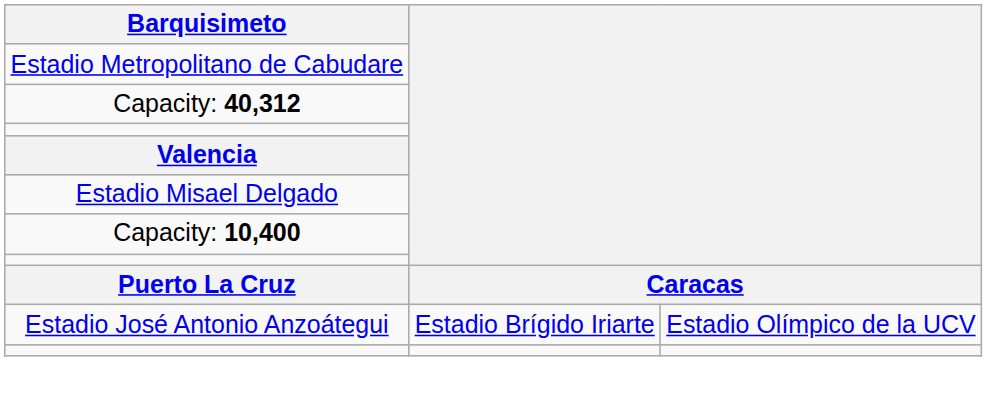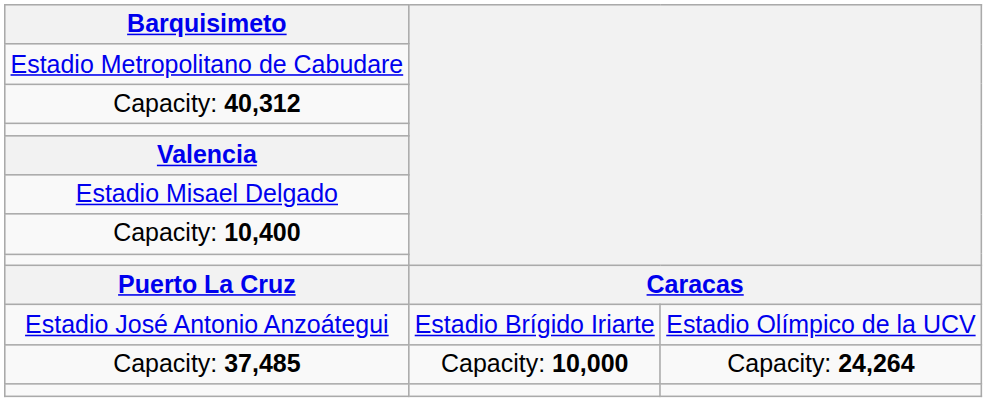+ row: Capacity: 37,485 | Capacity: 10,000 | Capacity: 24,264
